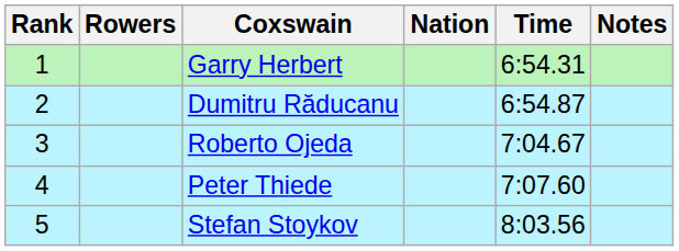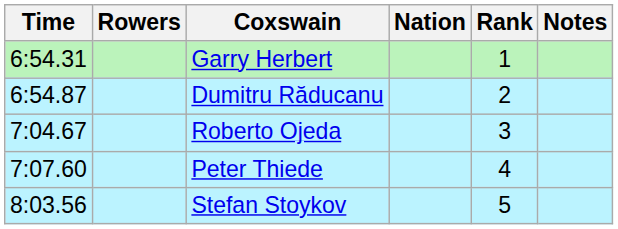columns swapped: Rank <-> Time
